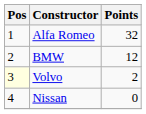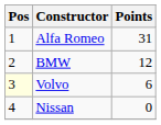Alfa Romeo | Points: 32 -> 31
Volvo | Points: 2 -> 6
